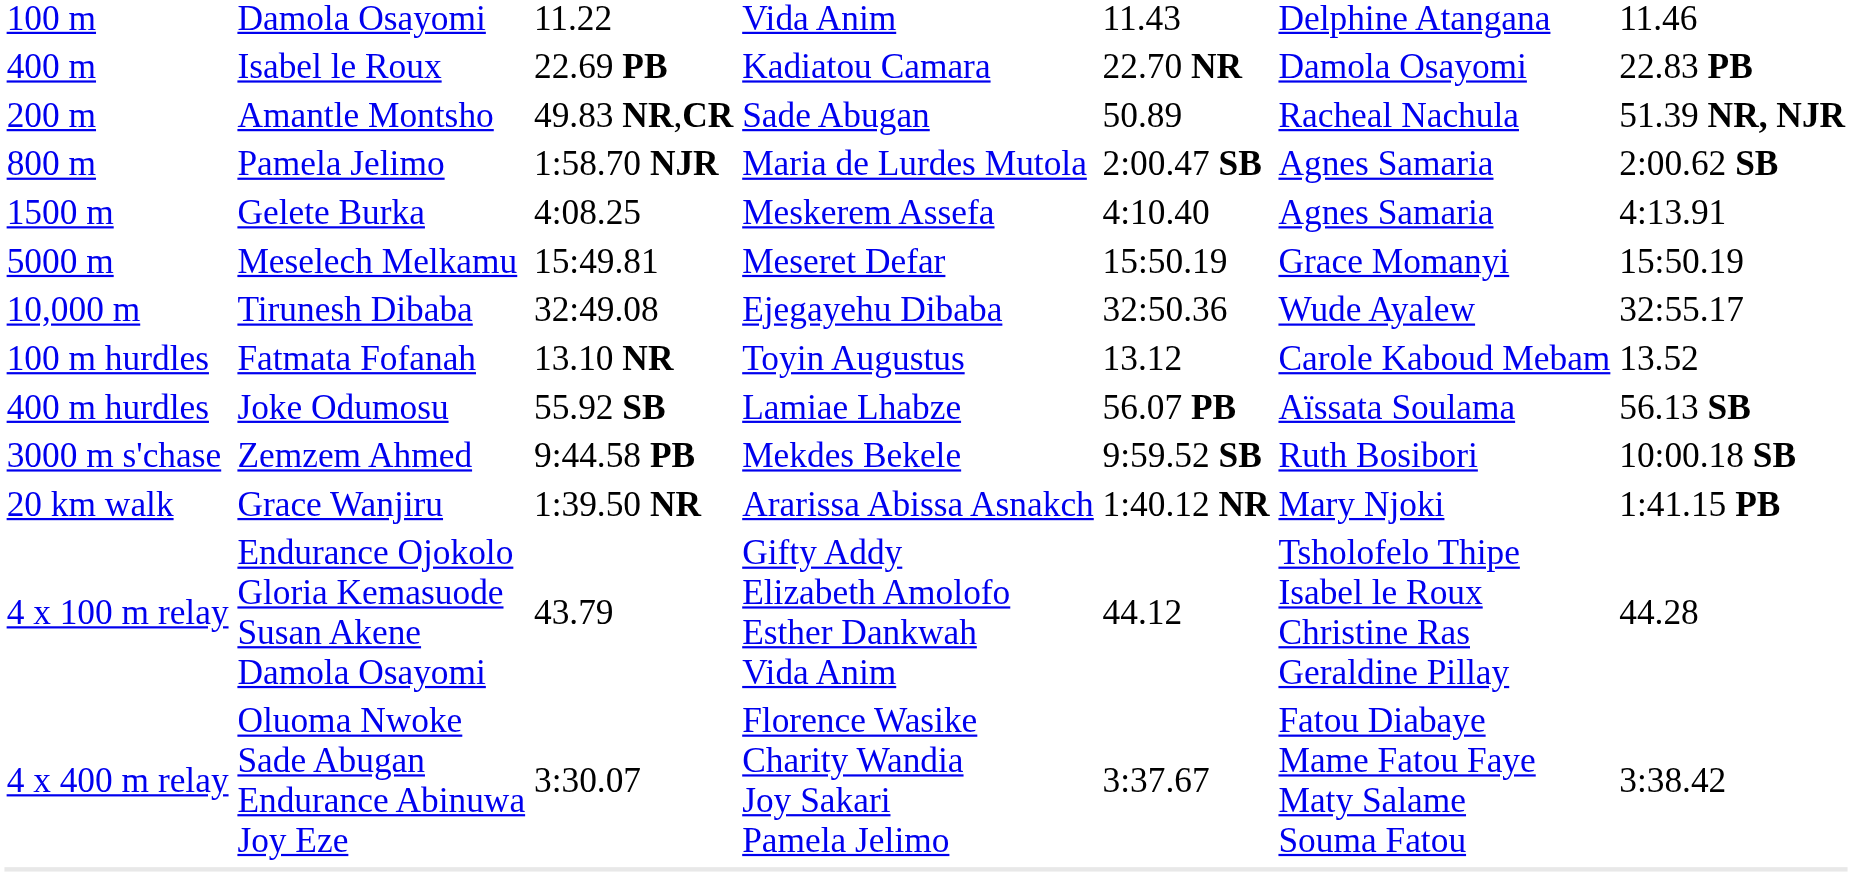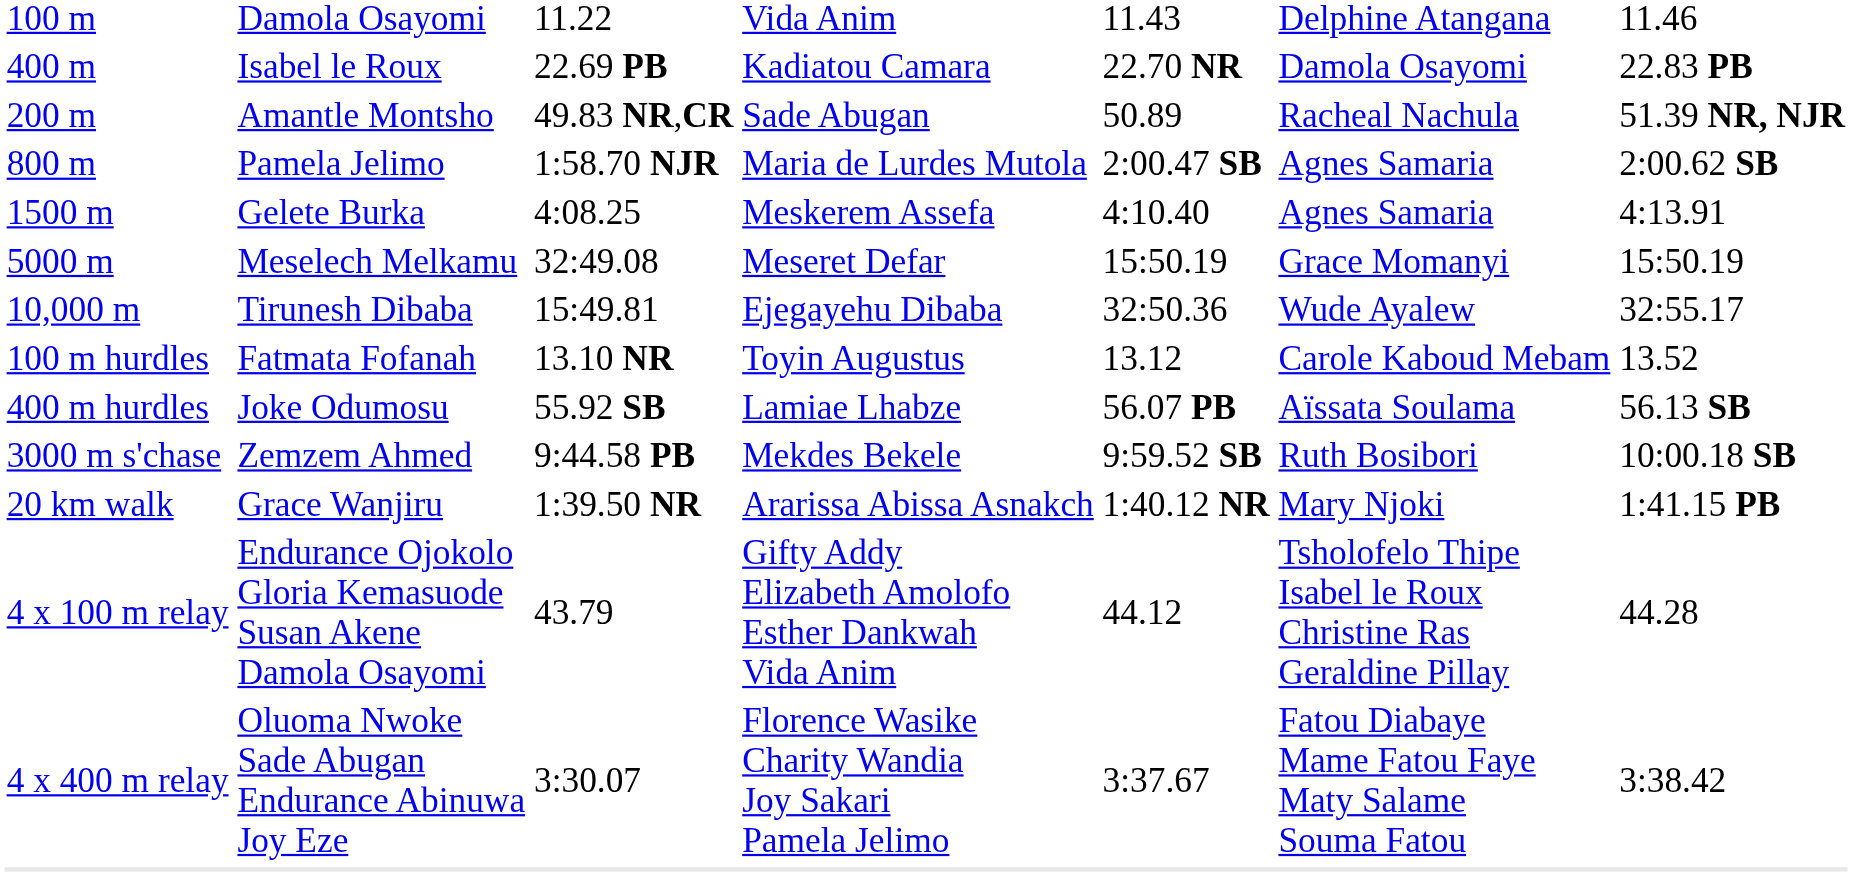Meselech Melkamu | column 3: 15:49.81 -> 32:49.08
Tirunesh Dibaba | column 3: 32:49.08 -> 15:49.81
